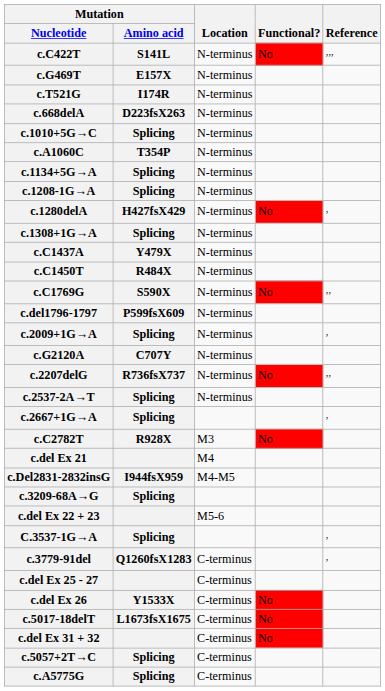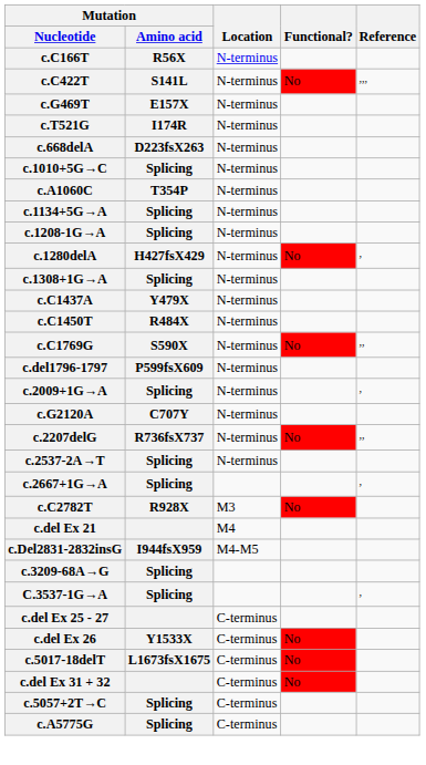+ row: c.C166T | R56X | N-terminus
- row: c.del Ex 22 + 23 | M5-6
- row: c.3779-91del | Q1260fsX1283 | C-terminus | ,
